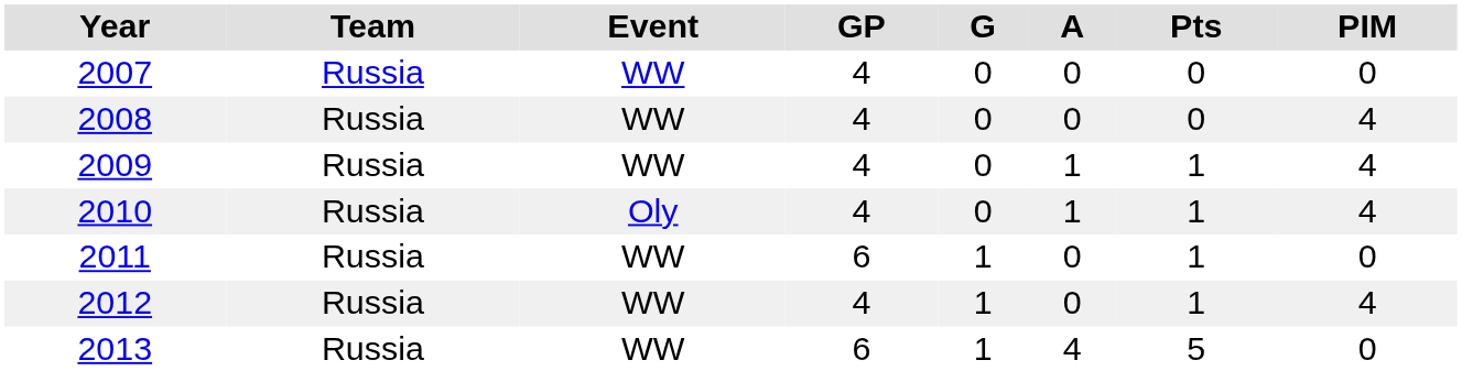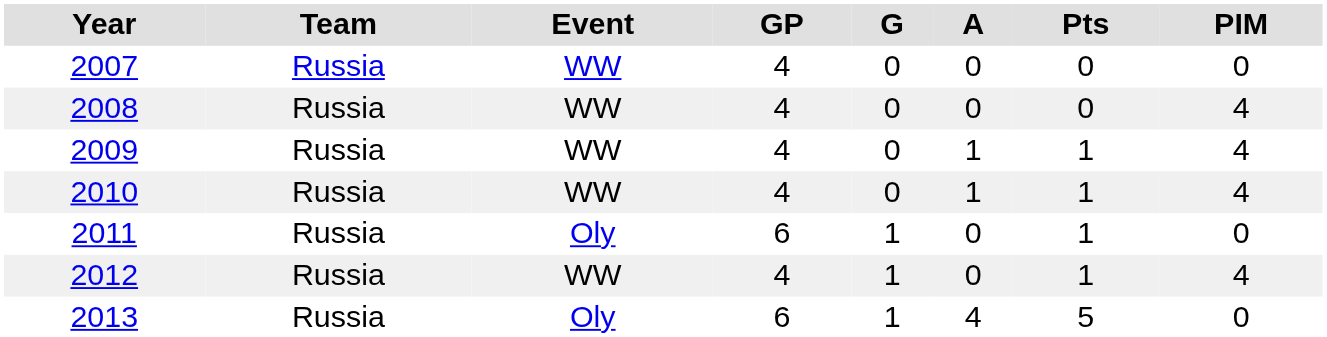2010 | Event: Oly -> WW
2011 | Event: WW -> Oly
2013 | Event: WW -> Oly
